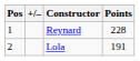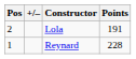rows swapped: Reynard <-> Lola
